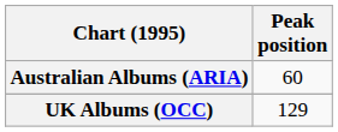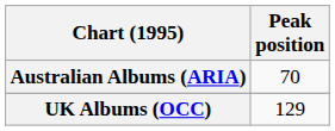Australian Albums (ARIA) | Peak position: 60 -> 70
